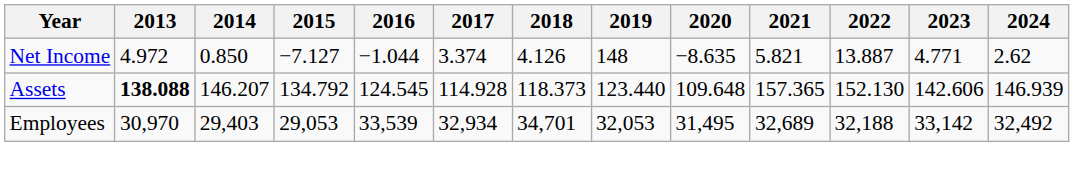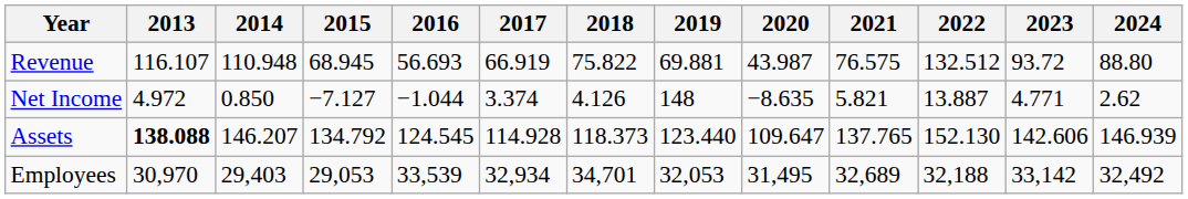+ row: Revenue | 116.107 | 110.948 | 68.945 | 56.693 | 66.919 | 75.822 | 69.881 | 43.987 | 76.575 | 132.512 | 93.72 | 88.80
Assets | 2020: 109.648 -> 109.647
Assets | 2021: 157.365 -> 137.765
